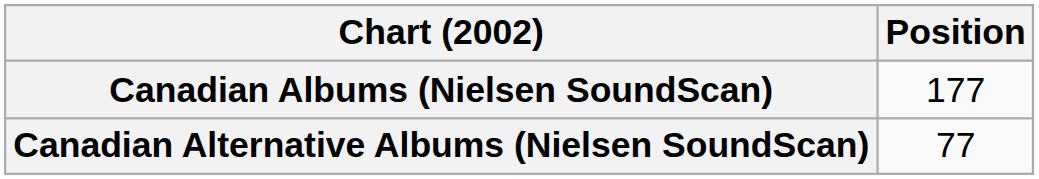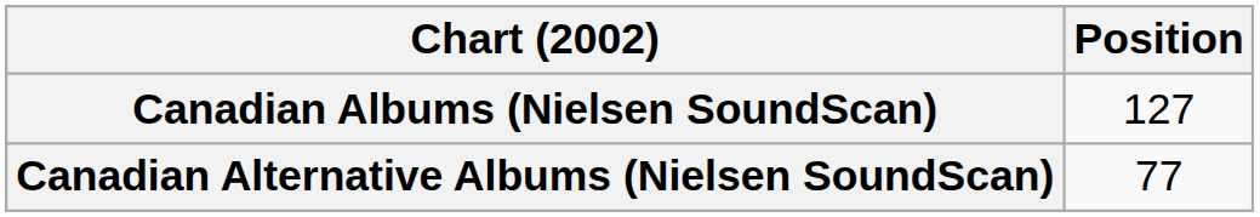Canadian Albums (Nielsen SoundScan) | Position: 177 -> 127
